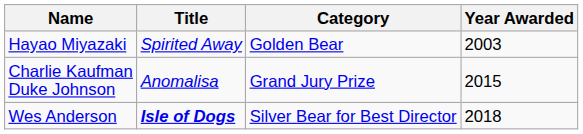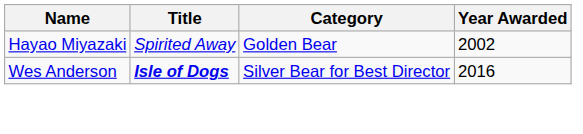Hayao Miyazaki | Year Awarded: 2003 -> 2002
- row: Charlie Kaufman Duke Johnson | Anomalisa | Grand Jury Prize | 2015
Wes Anderson | Year Awarded: 2018 -> 2016
